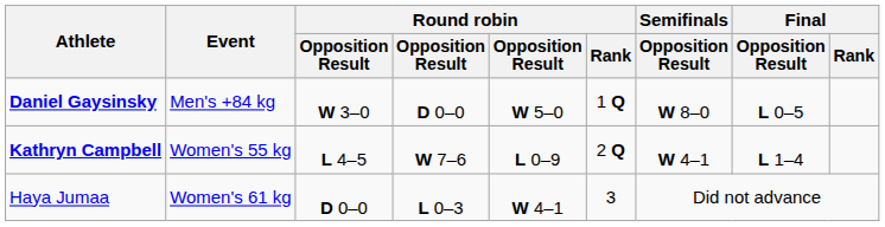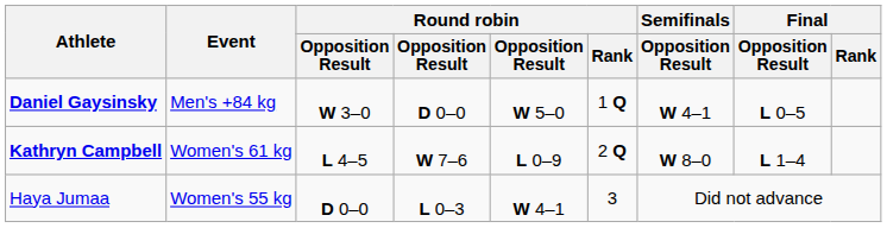Daniel Gaysinsky | Semifinals / Opposition Result: W 8–0 -> W 4–1
Kathryn Campbell | Event: Women's 55 kg -> Women's 61 kg
Kathryn Campbell | Semifinals / Opposition Result: W 4–1 -> W 8–0
Haya Jumaa | Event: Women's 61 kg -> Women's 55 kg
